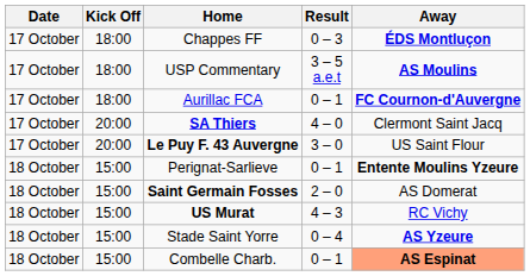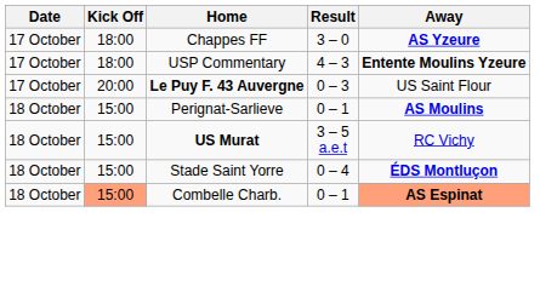Chappes FF | Result: 0 – 3 -> 3 – 0
Chappes FF | Away: ÉDS Montluçon -> AS Yzeure
USP Commentary | Result: 3 – 5 a.e.t -> 4 – 3
USP Commentary | Away: AS Moulins -> Entente Moulins Yzeure
- row: 17 October | 18:00 | Aurillac FCA | 0 – 1 | FC Cournon-d'Auvergne
- row: 17 October | 20:00 | SA Thiers | 4 – 0 | Clermont Saint Jacq
Le Puy F. 43 Auvergne | Result: 3 – 0 -> 0 – 3
Perignat-Sarlieve | Away: Entente Moulins Yzeure -> AS Moulins
- row: 18 October | 15:00 | Saint Germain Fosses | 2 – 0 | AS Domerat
US Murat | Result: 4 – 3 -> 3 – 5 a.e.t
Stade Saint Yorre | Away: AS Yzeure -> ÉDS Montluçon
Combelle Charb. | Kick Off: no background -> lightsalmon background
